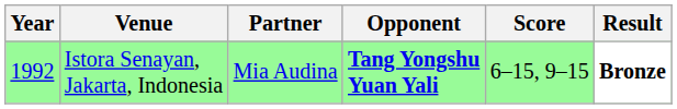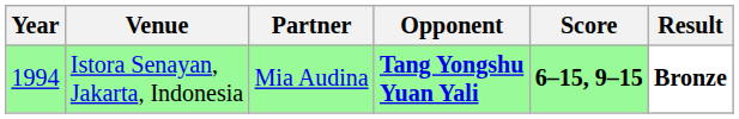Istora Senayan, Jakarta, Indonesia | Year: 1992 -> 1994
Istora Senayan, Jakarta, Indonesia | Score: normal -> bold
